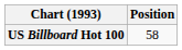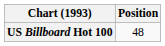US Billboard Hot 100 | Position: 58 -> 48
